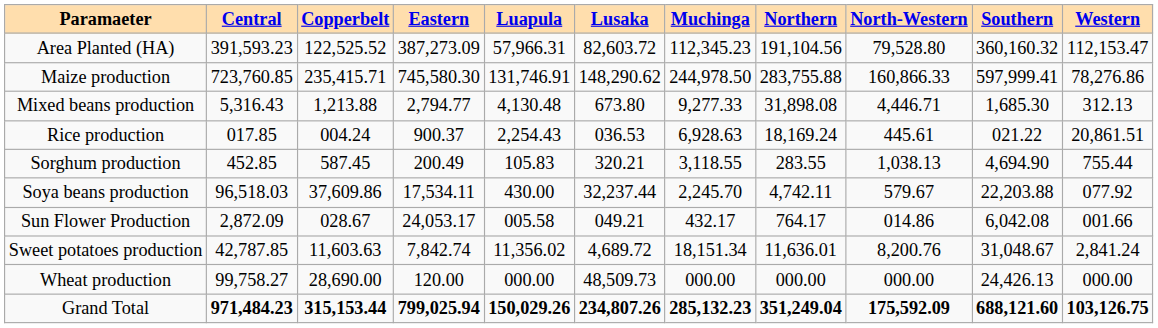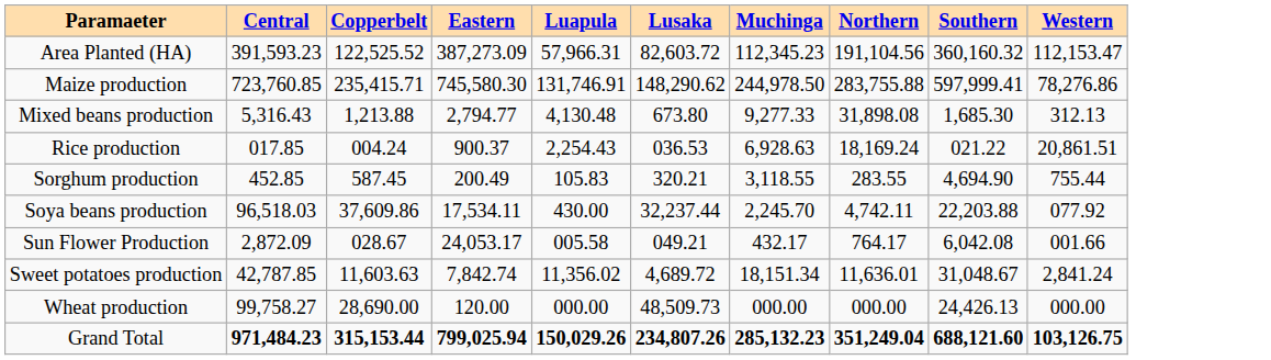- column: North-Western | 79,528.80 | 160,866.33 | 4,446.71 | 445.61 | 1,038.13 | 579.67 | 014.86 | 8,200.76 | 000.00 | 175,592.09
